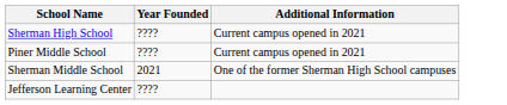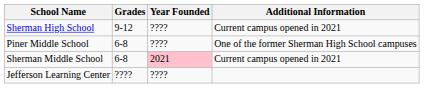+ column: Grades | 9-12 | 6-8 | 6-8 | ????
Piner Middle School | Additional Information: Current campus opened in 2021 -> One of the former Sherman High School campuses
Sherman Middle School | Year Founded: no background -> pink background
Sherman Middle School | Additional Information: One of the former Sherman High School campuses -> Current campus opened in 2021
